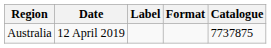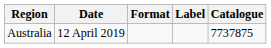columns swapped: Format <-> Label
